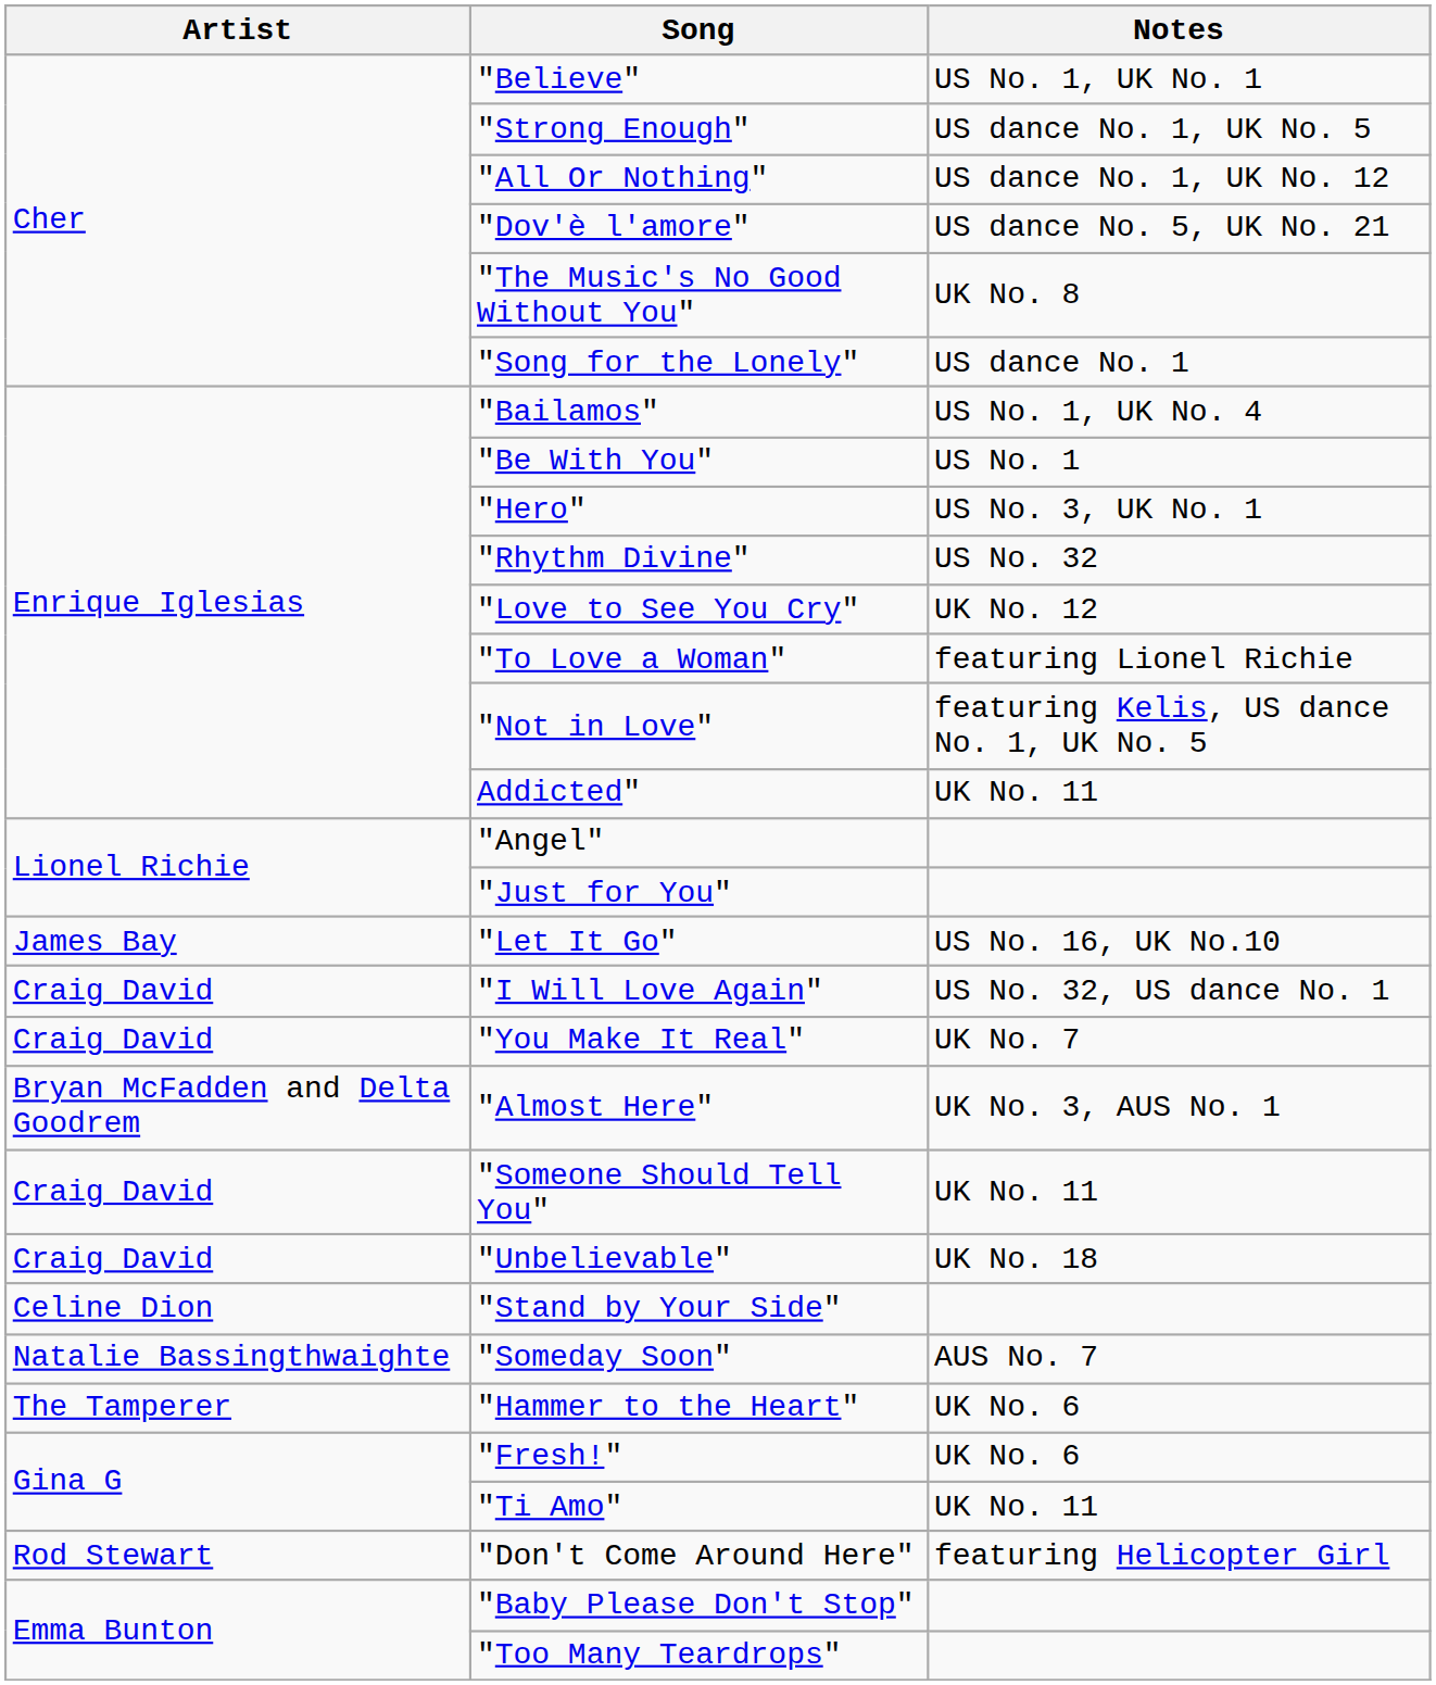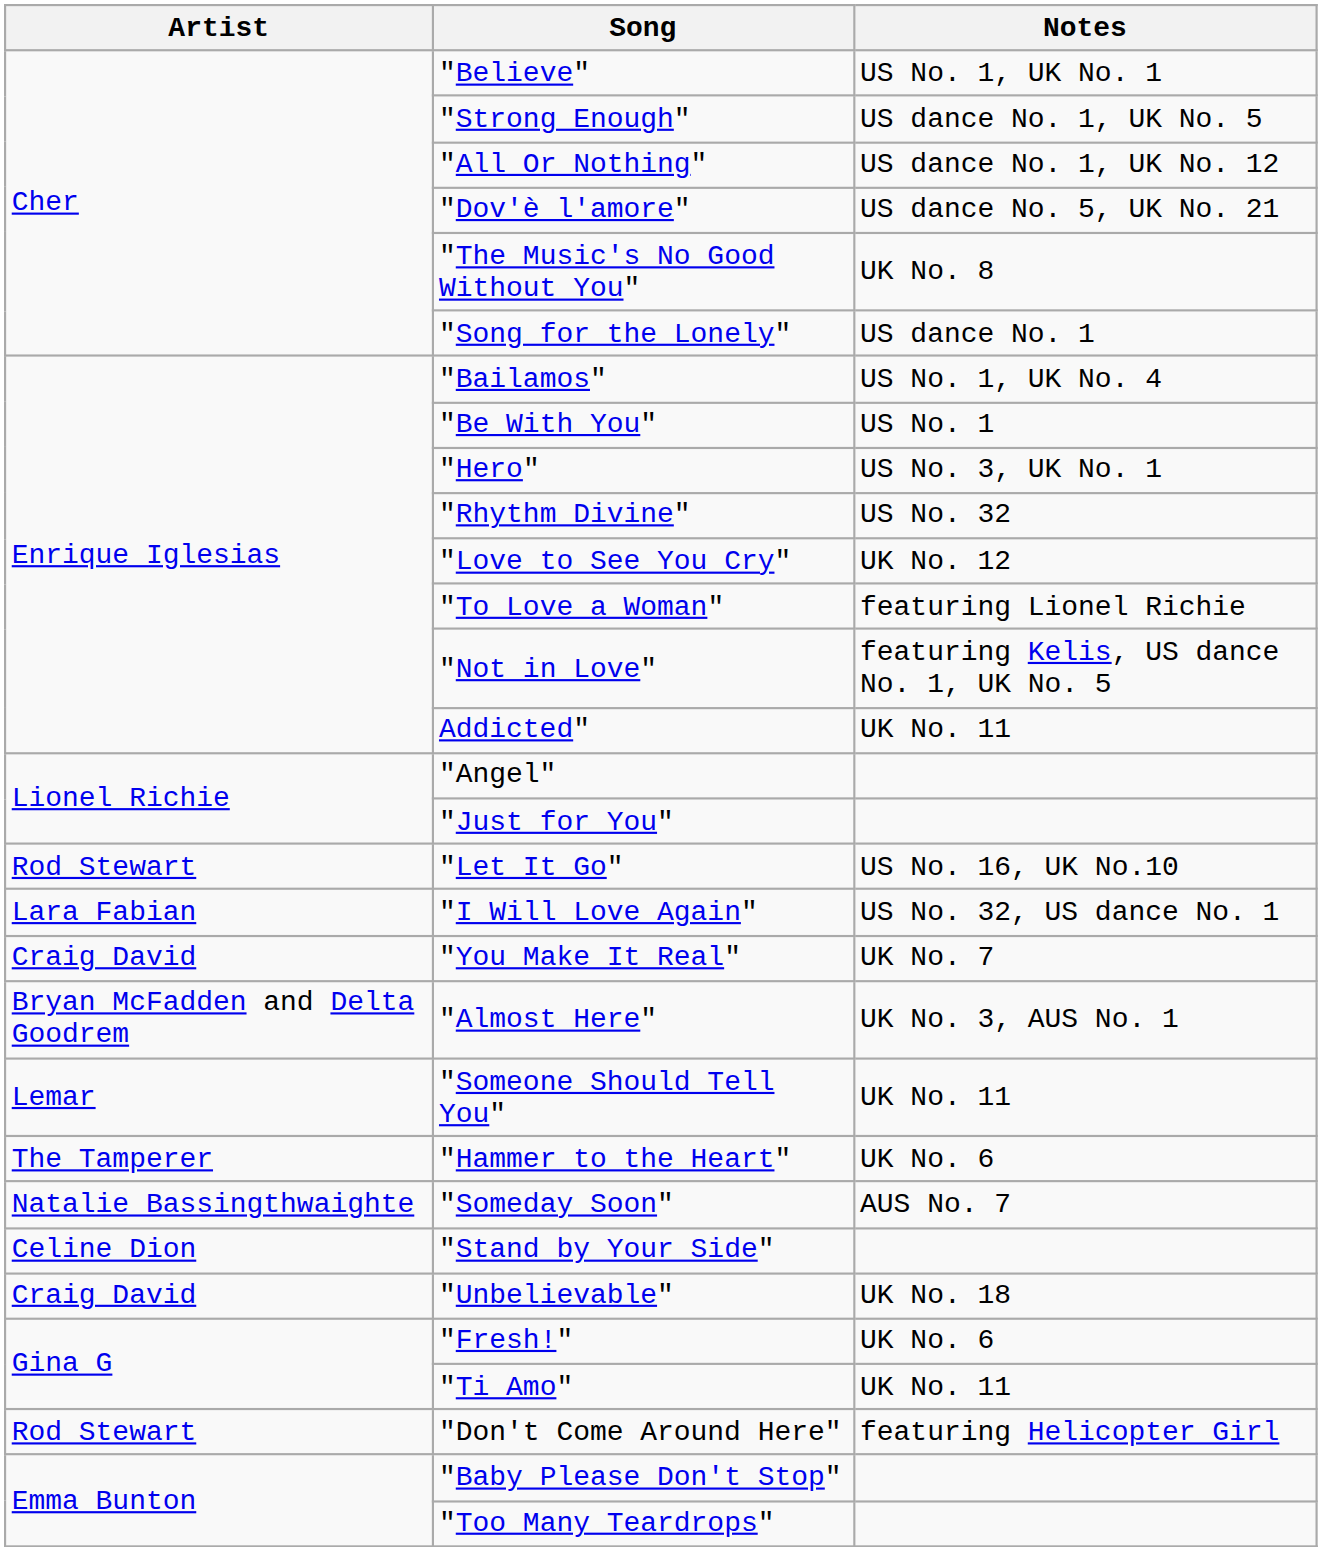"Let It Go" | Artist: James Bay -> Rod Stewart
"I Will Love Again" | Artist: Craig David -> Lara Fabian
"Someone Should Tell You" | Artist: Craig David -> Lemar
rows swapped: "Unbelievable" <-> "Hammer to the Heart"
rows swapped: "Stand by Your Side" <-> "Someday Soon"
